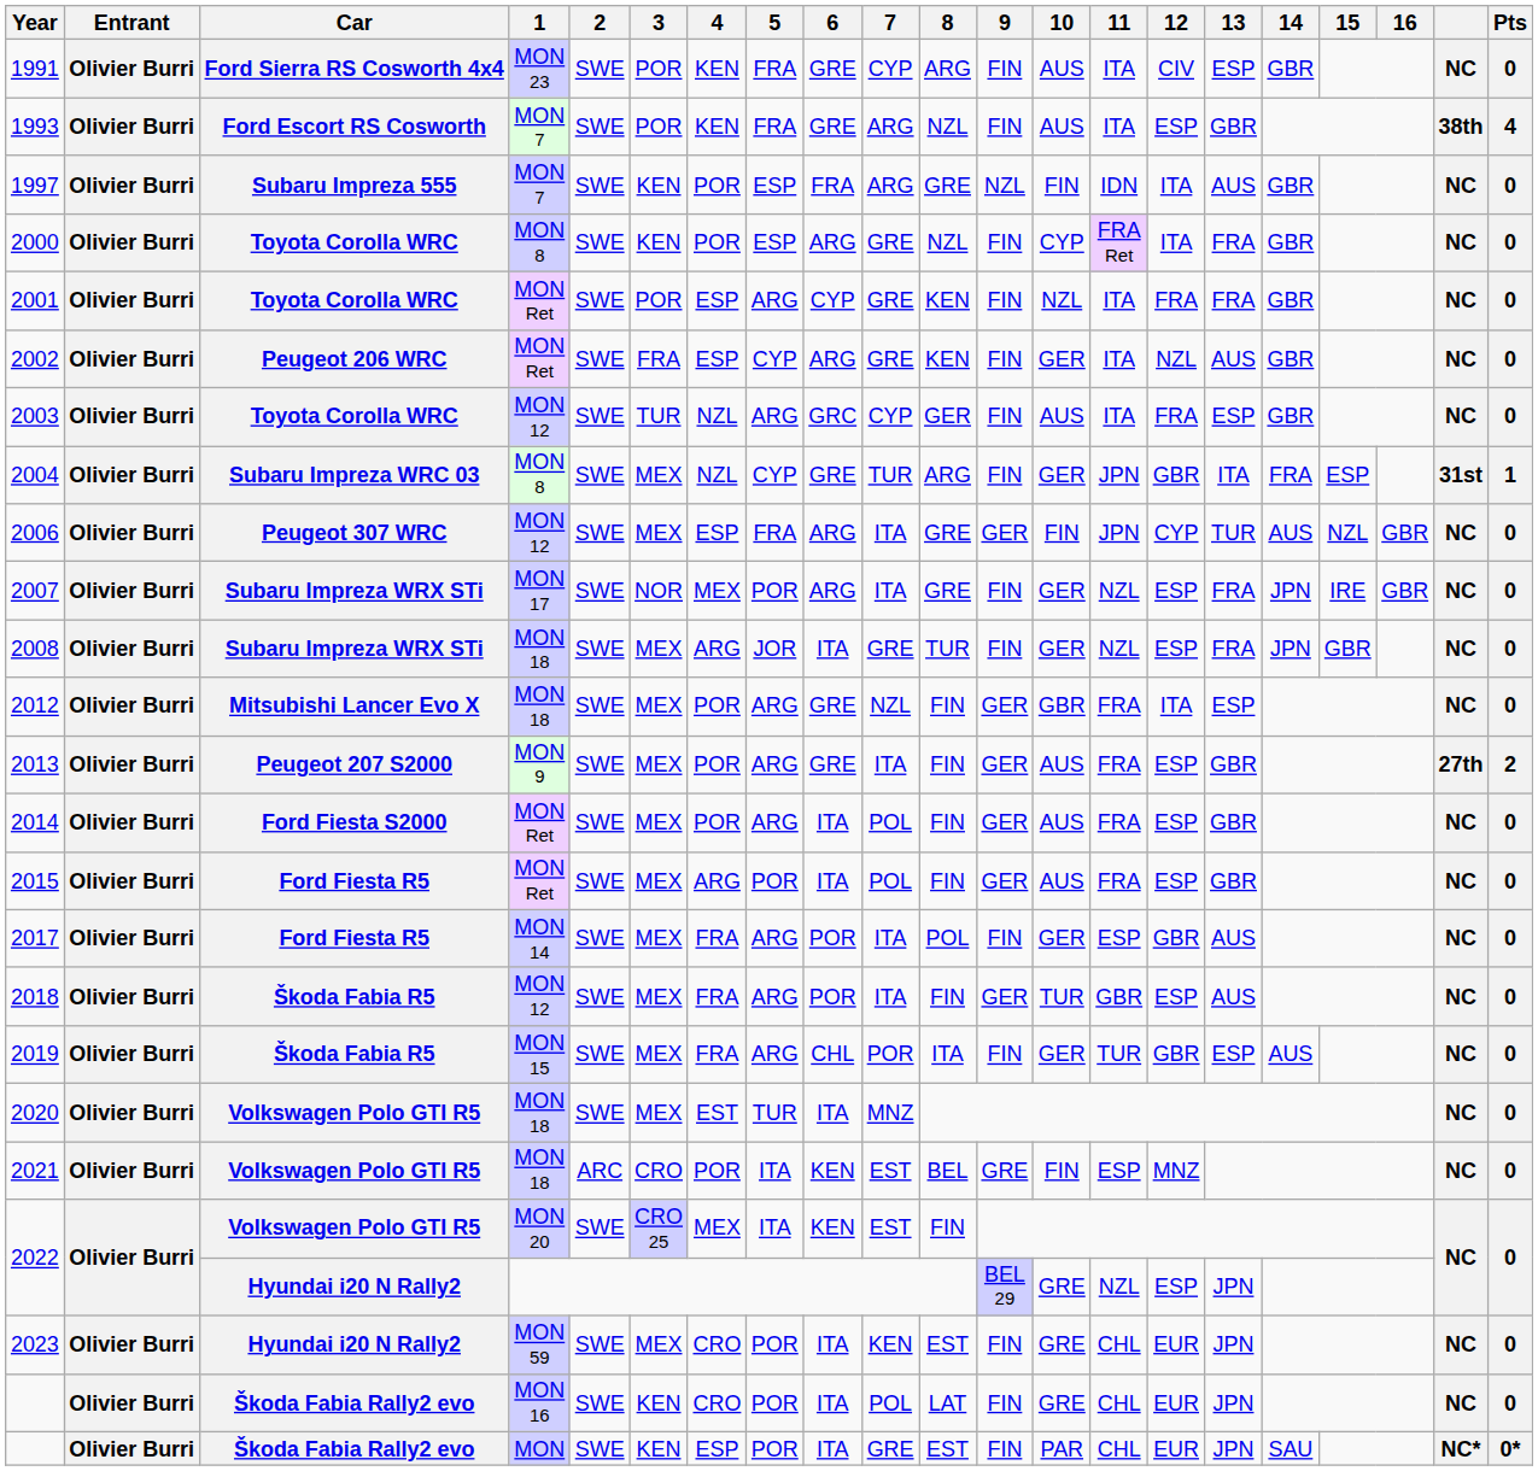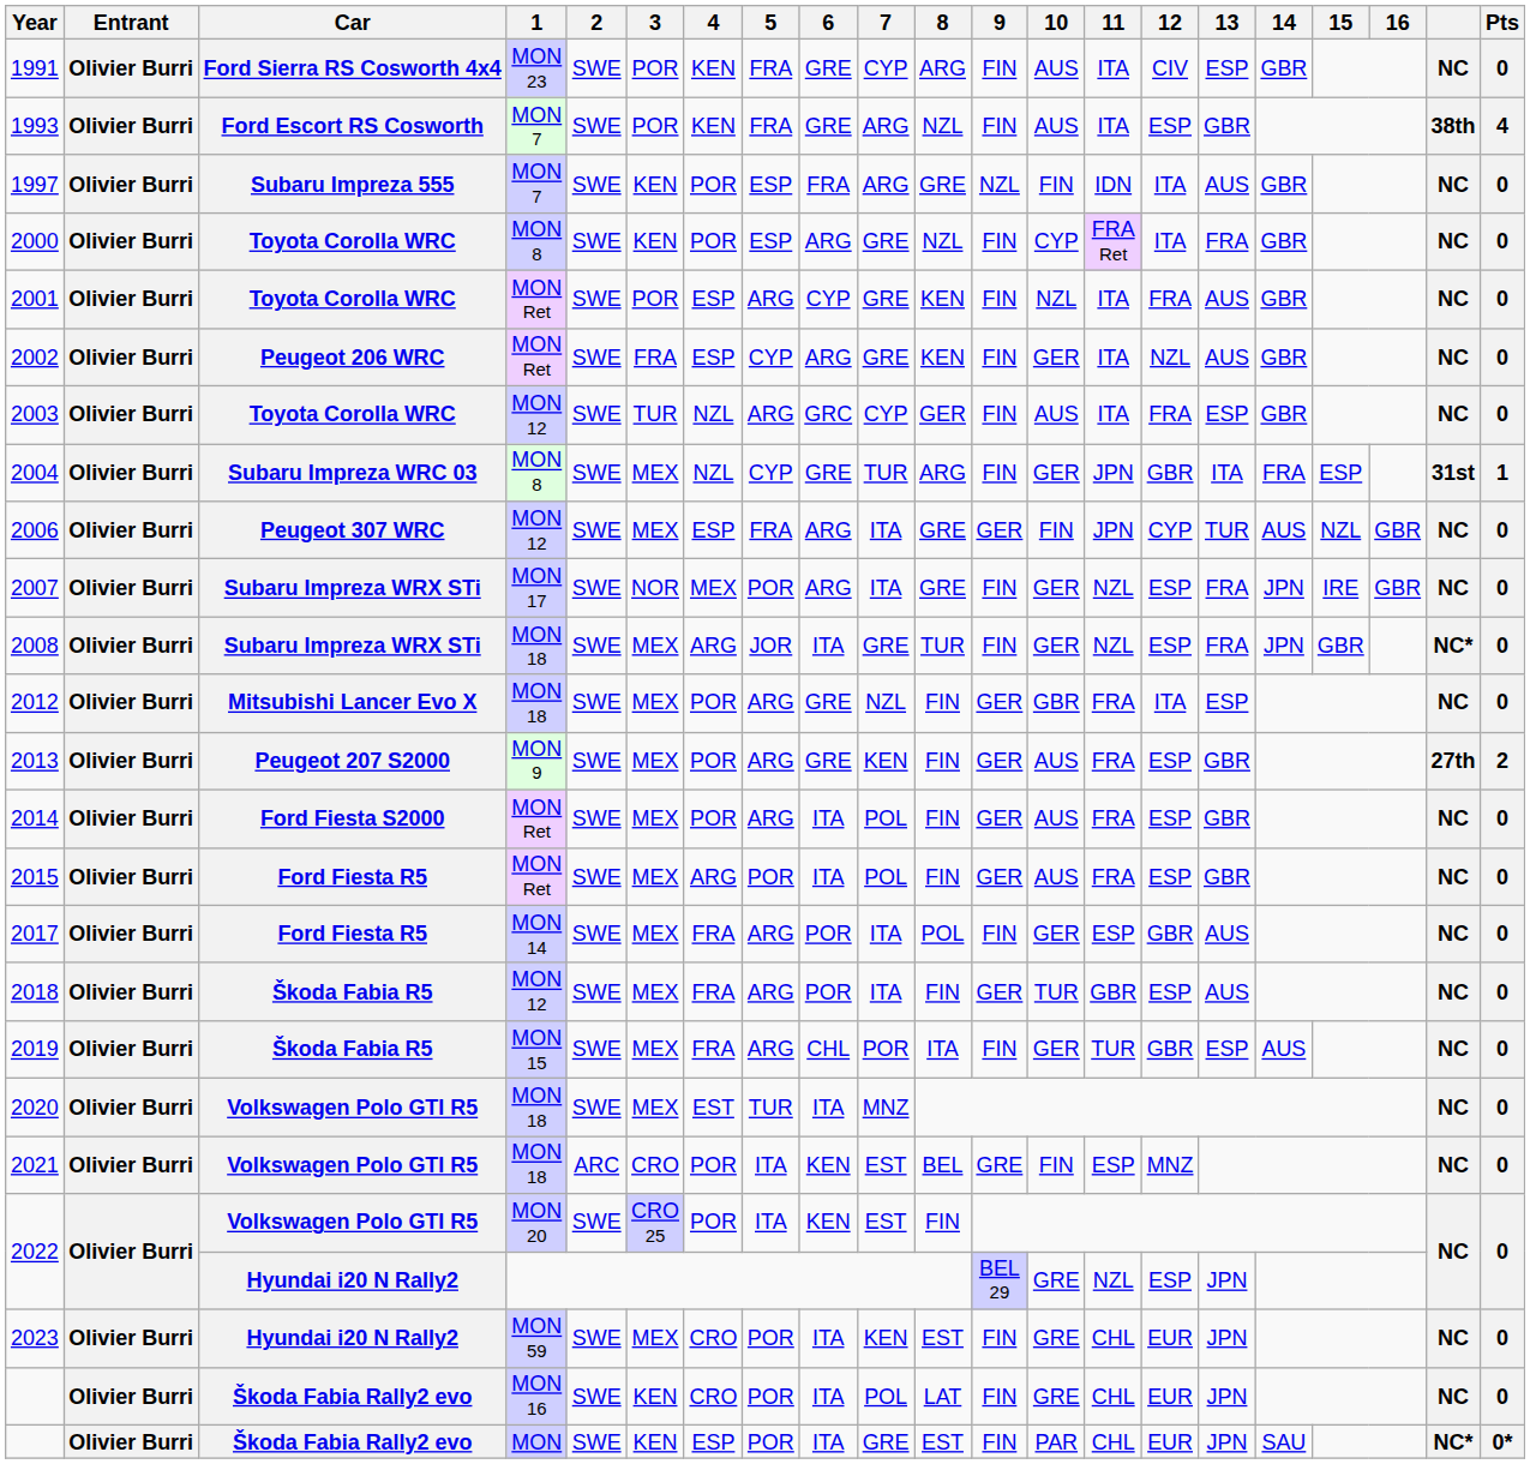2001 | 13: FRA -> AUS
2008 | column 20: NC -> NC*
2013 | 7: ITA -> KEN
2022 / MON 20 | 4: MEX -> POR
